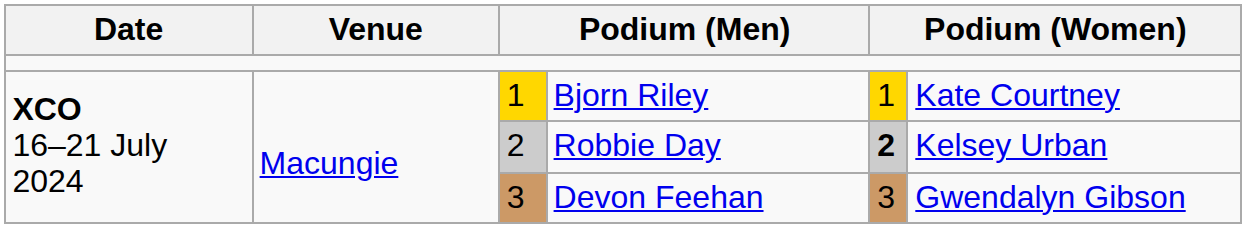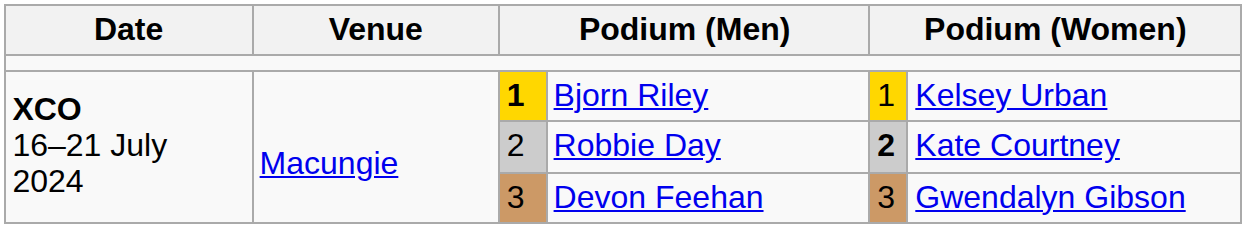Bjorn Riley | column 3: normal -> bold
Bjorn Riley | column 6: Kate Courtney -> Kelsey Urban
Robbie Day | column 6: Kelsey Urban -> Kate Courtney
